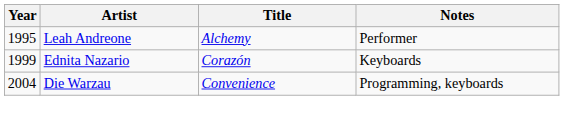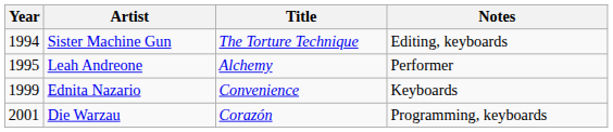+ row: 1994 | Sister Machine Gun | The Torture Technique | Editing, keyboards
Ednita Nazario | Title: Corazón -> Convenience
Die Warzau | Year: 2004 -> 2001
Die Warzau | Title: Convenience -> Corazón
